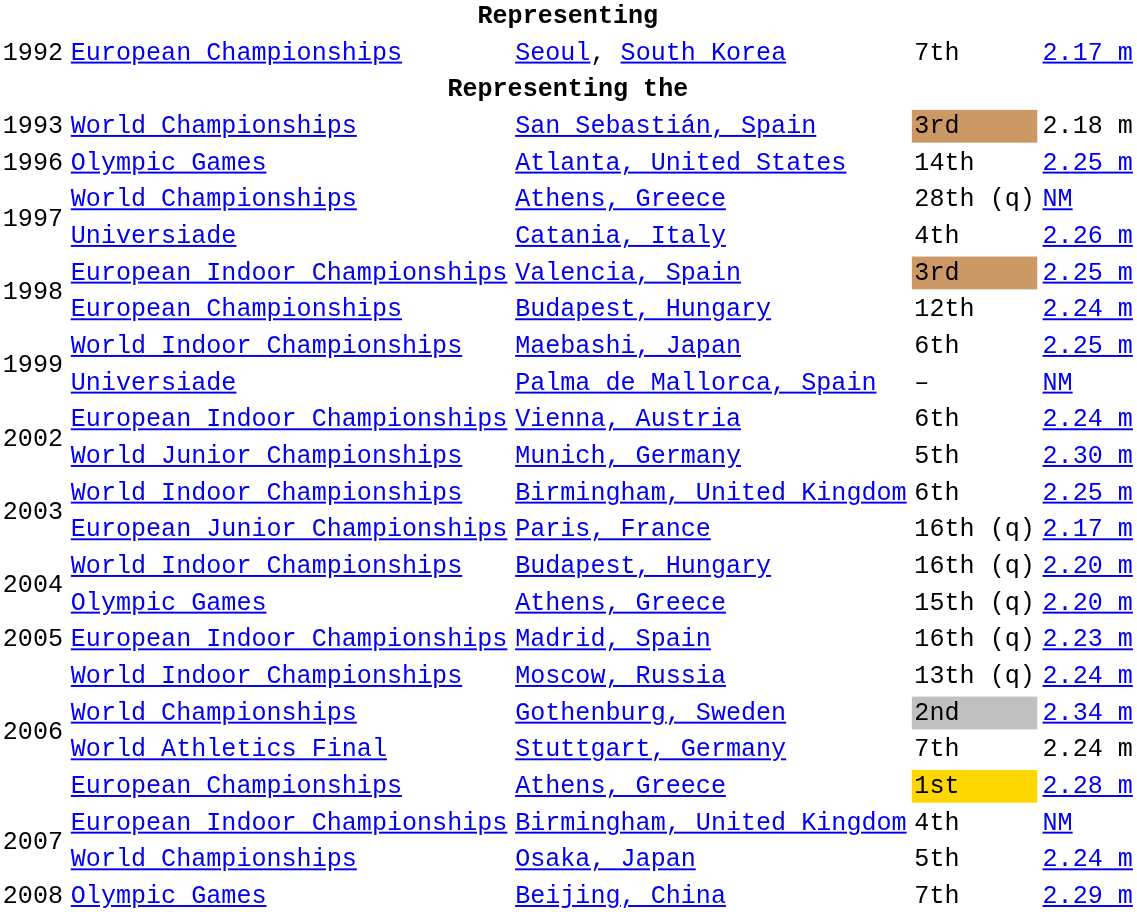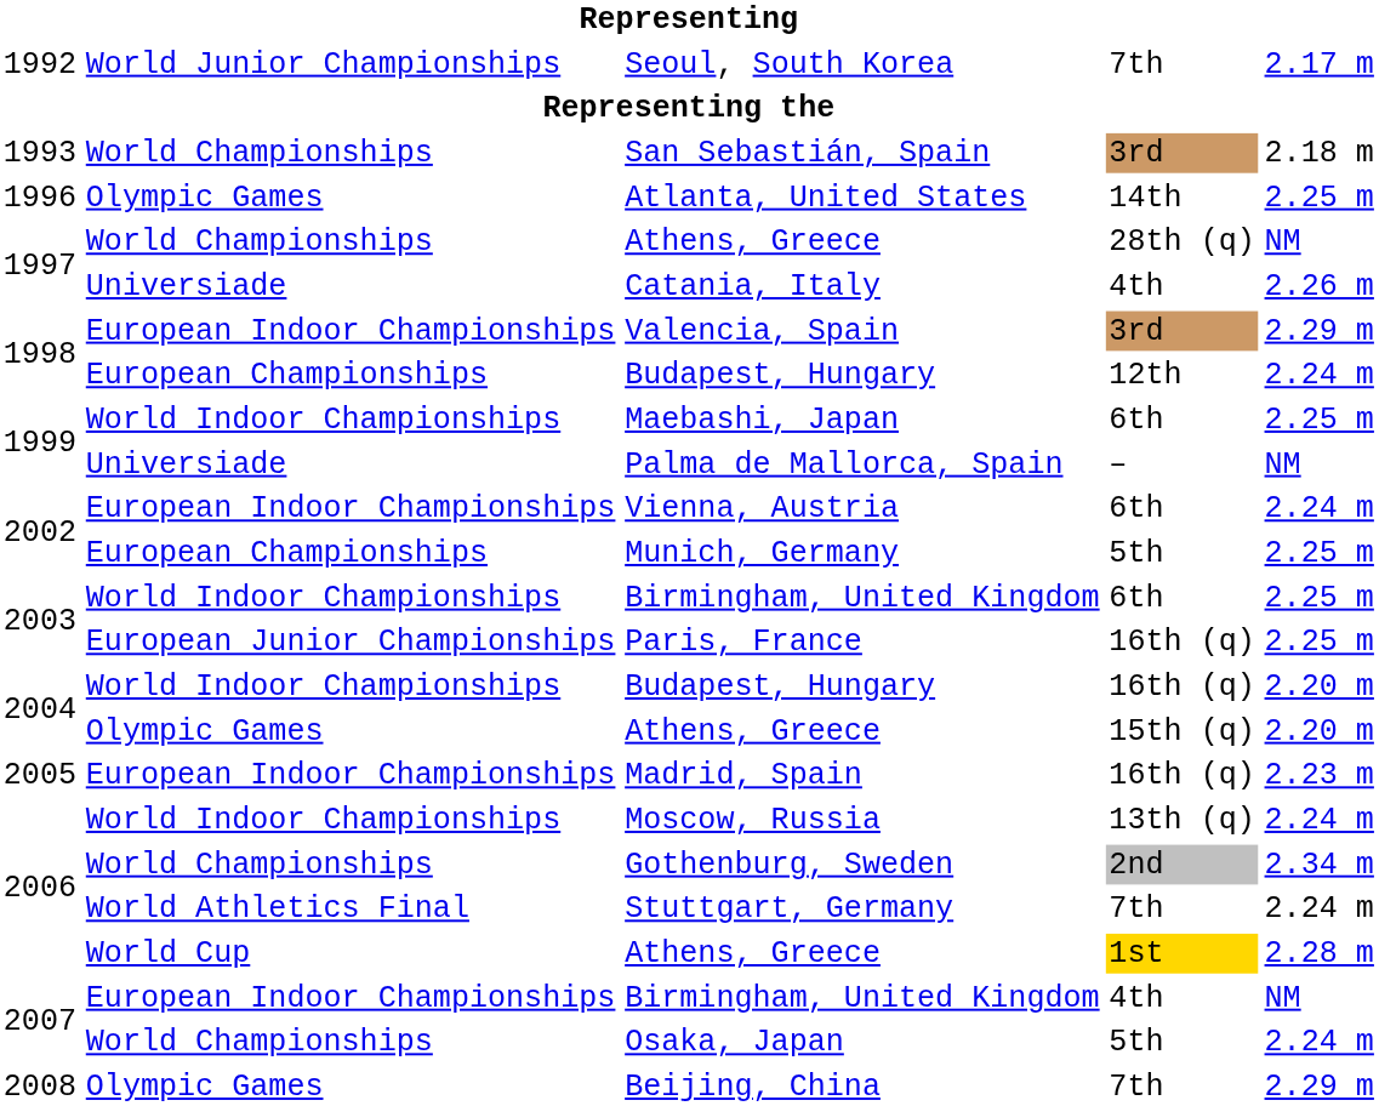Seoul, South Korea | column 2: European Championships -> World Junior Championships
Valencia, Spain | column 5: 2.25 m -> 2.29 m
Munich, Germany | column 2: World Junior Championships -> European Championships
Munich, Germany | column 5: 2.30 m -> 2.25 m
Paris, France | column 5: 2.17 m -> 2.25 m
Athens, Greece / 1st | column 2: European Championships -> World Cup
